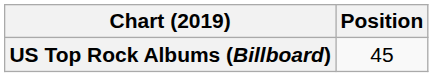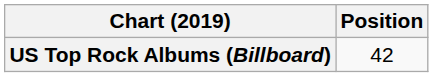US Top Rock Albums (Billboard) | Position: 45 -> 42
